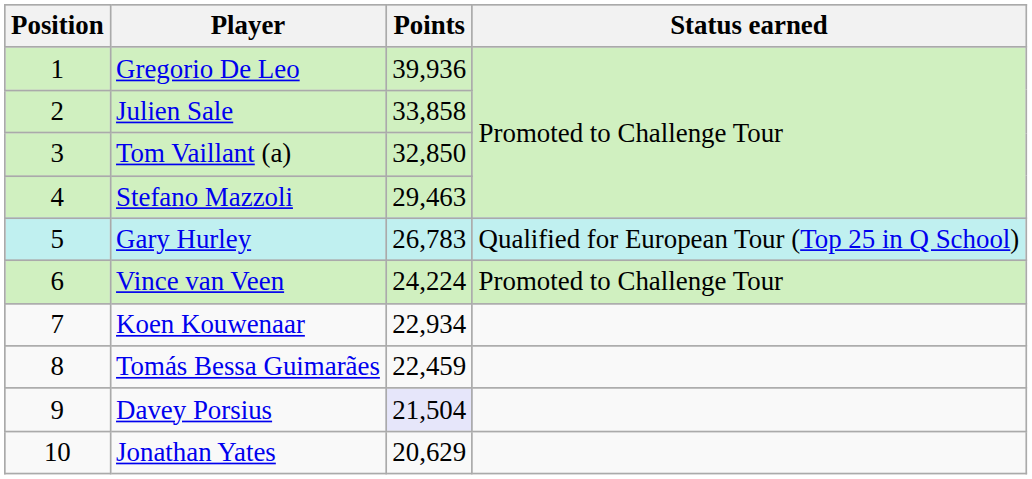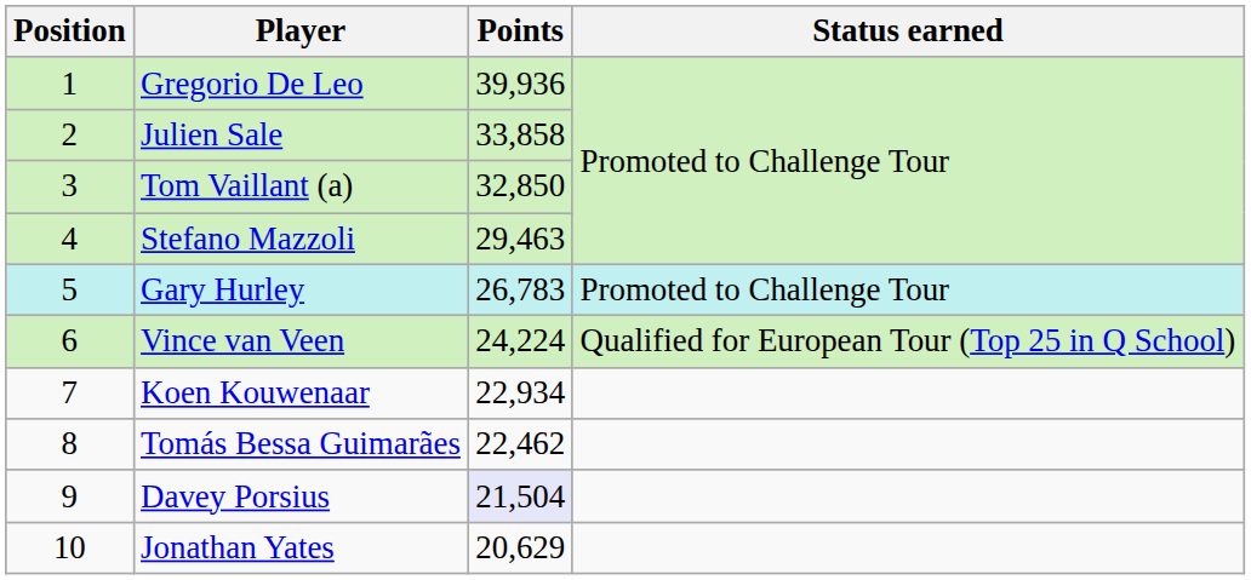Gary Hurley | Status earned: Qualified for European Tour (Top 25 in Q School) -> Promoted to Challenge Tour
Vince van Veen | Status earned: Promoted to Challenge Tour -> Qualified for European Tour (Top 25 in Q School)
Tomás Bessa Guimarães | Points: 22,459 -> 22,462
